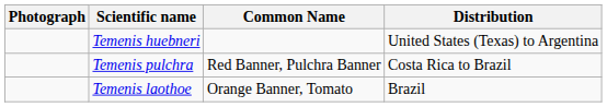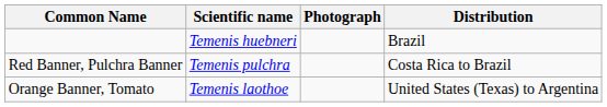columns swapped: Photograph <-> Common Name
Temenis huebneri | Distribution: United States (Texas) to Argentina -> Brazil
Temenis laothoe | Distribution: Brazil -> United States (Texas) to Argentina
